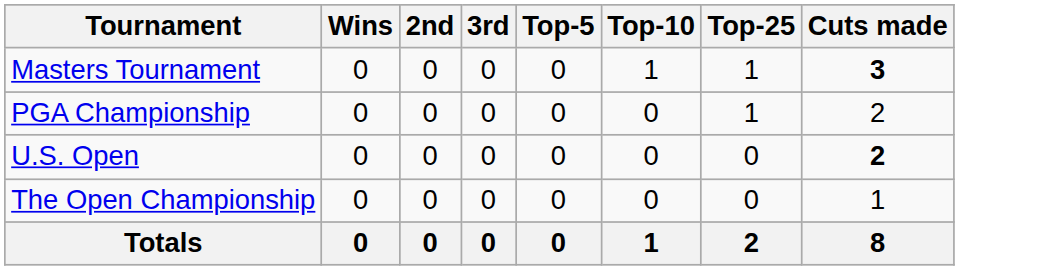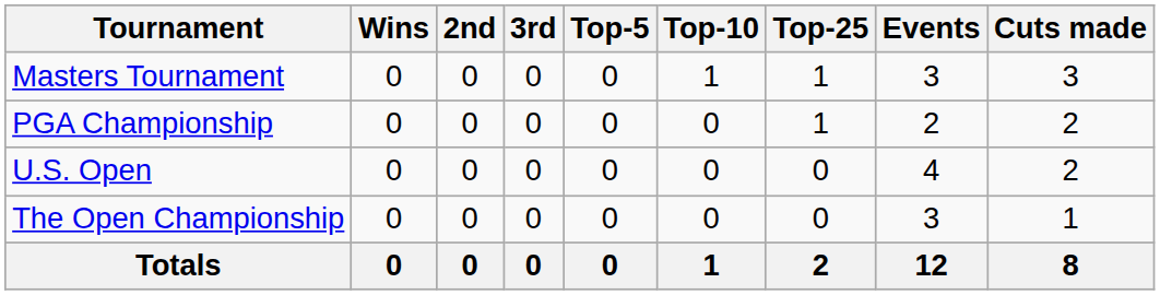+ column: Events | 3 | 2 | 4 | 3 | 12
Masters Tournament | Cuts made: bold -> normal
U.S. Open | Cuts made: bold -> normal
